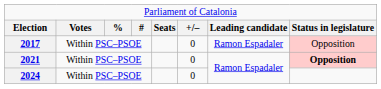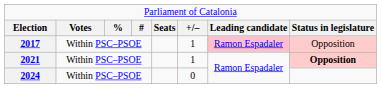2017 | column 6: 0 -> 1
2017 | column 7: no background -> pink background
2021 | column 6: 0 -> 1
